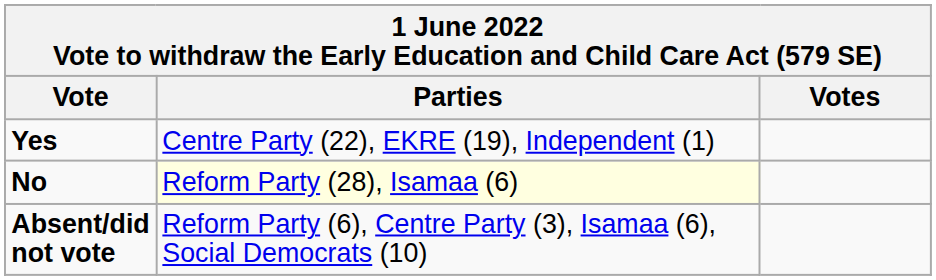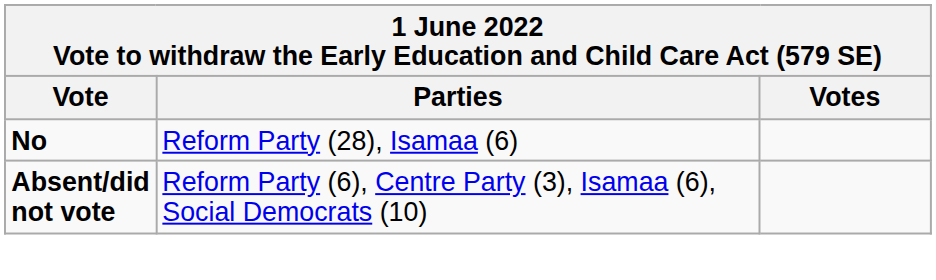- row: Yes | Centre Party (22), EKRE (19), Independent (1)
No | Parties: lightyellow background -> no background
